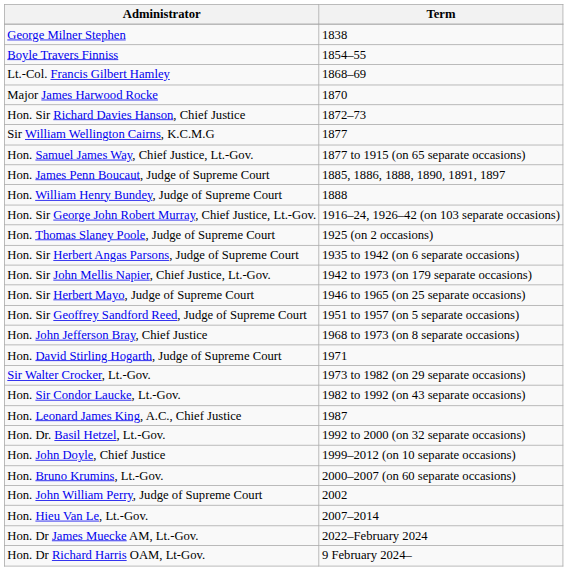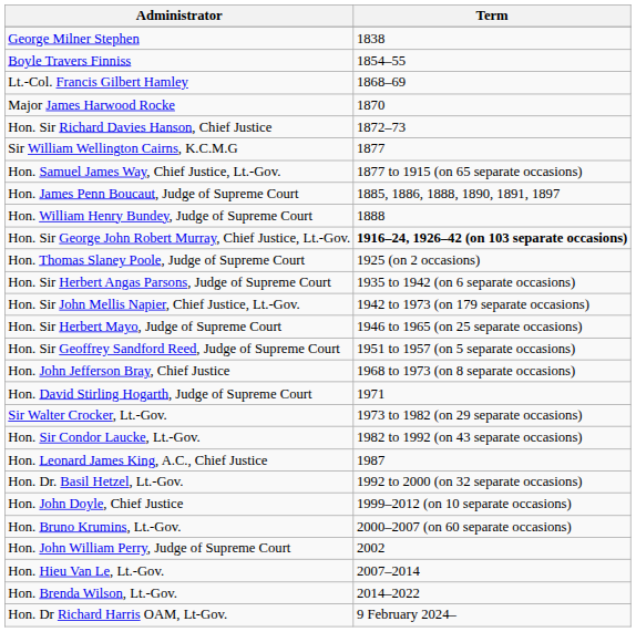Hon. Sir George John Robert Murray, Chief Justice, Lt.-Gov. | Term: normal -> bold
+ row: Hon. Brenda Wilson, Lt.-Gov. | 2014–2022
- row: Hon. Dr James Muecke AM, Lt.-Gov. | 2022–February 2024
